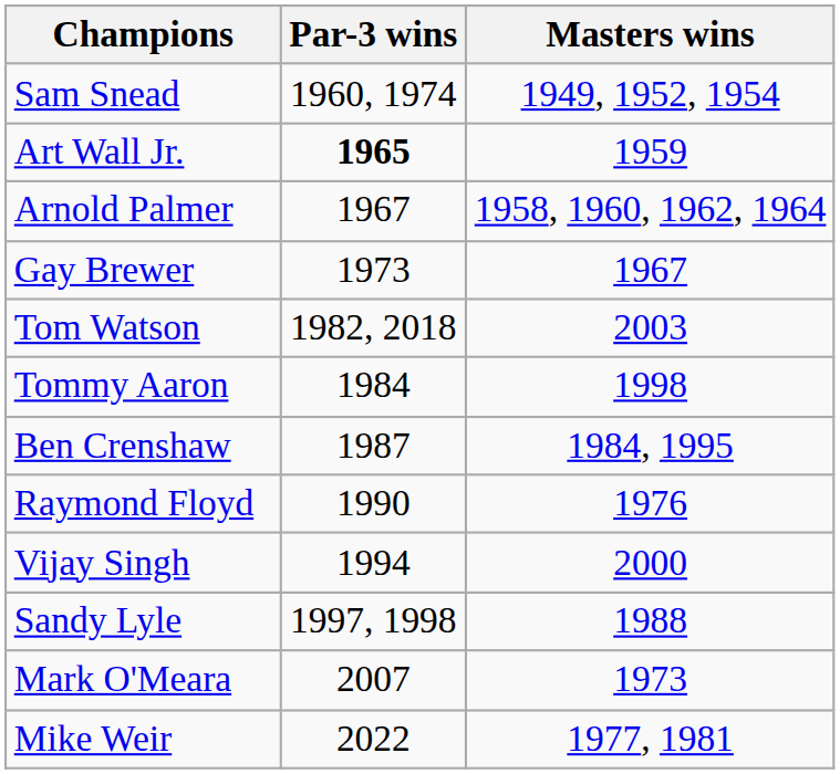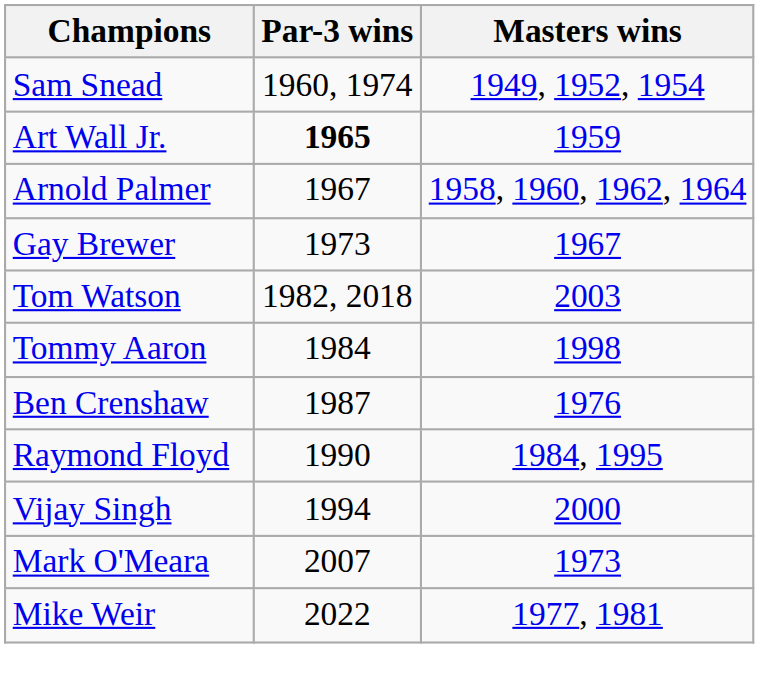Ben Crenshaw | Masters wins: 1984, 1995 -> 1976
Raymond Floyd | Masters wins: 1976 -> 1984, 1995
- row: Sandy Lyle | 1997, 1998 | 1988
